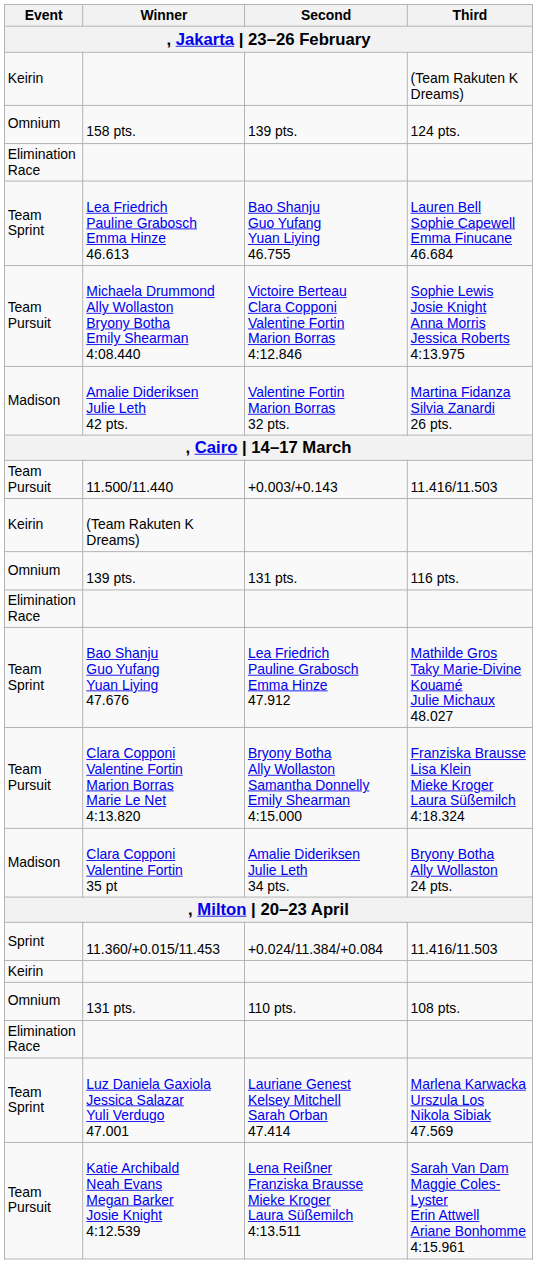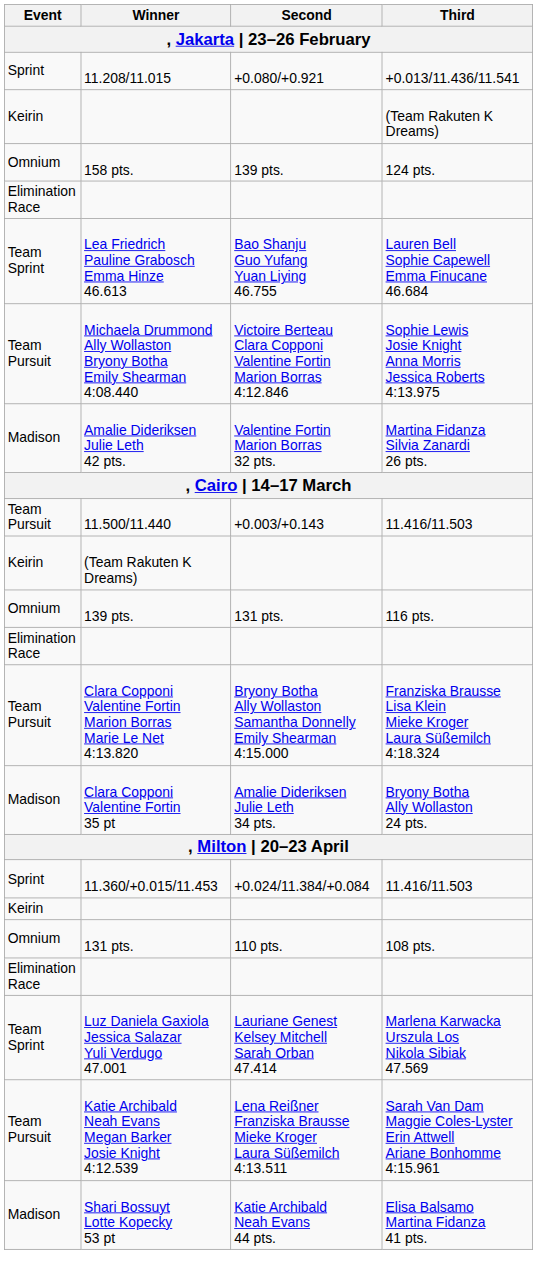+ row: Sprint | 11.208/11.015 | +0.080/+0.921 | +0.013/11.436/11.541
- row: Team Sprint | Bao Shanju Guo Yufang Yuan Liying 47.676 | Lea Friedrich Pauline Grabosch Emma Hinze 47.912 | Mathilde Gros Taky Marie-Divine Kouamé Julie Michaux 48.027
+ row: Madison | Shari Bossuyt Lotte Kopecky 53 pt | Katie Archibald Neah Evans 44 pts. | Elisa Balsamo Martina Fidanza 41 pts.
